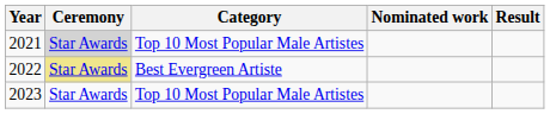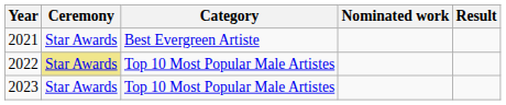2021 | Ceremony: lightgrey background -> no background
2021 | Category: Top 10 Most Popular Male Artistes -> Best Evergreen Artiste
2022 | Category: Best Evergreen Artiste -> Top 10 Most Popular Male Artistes
